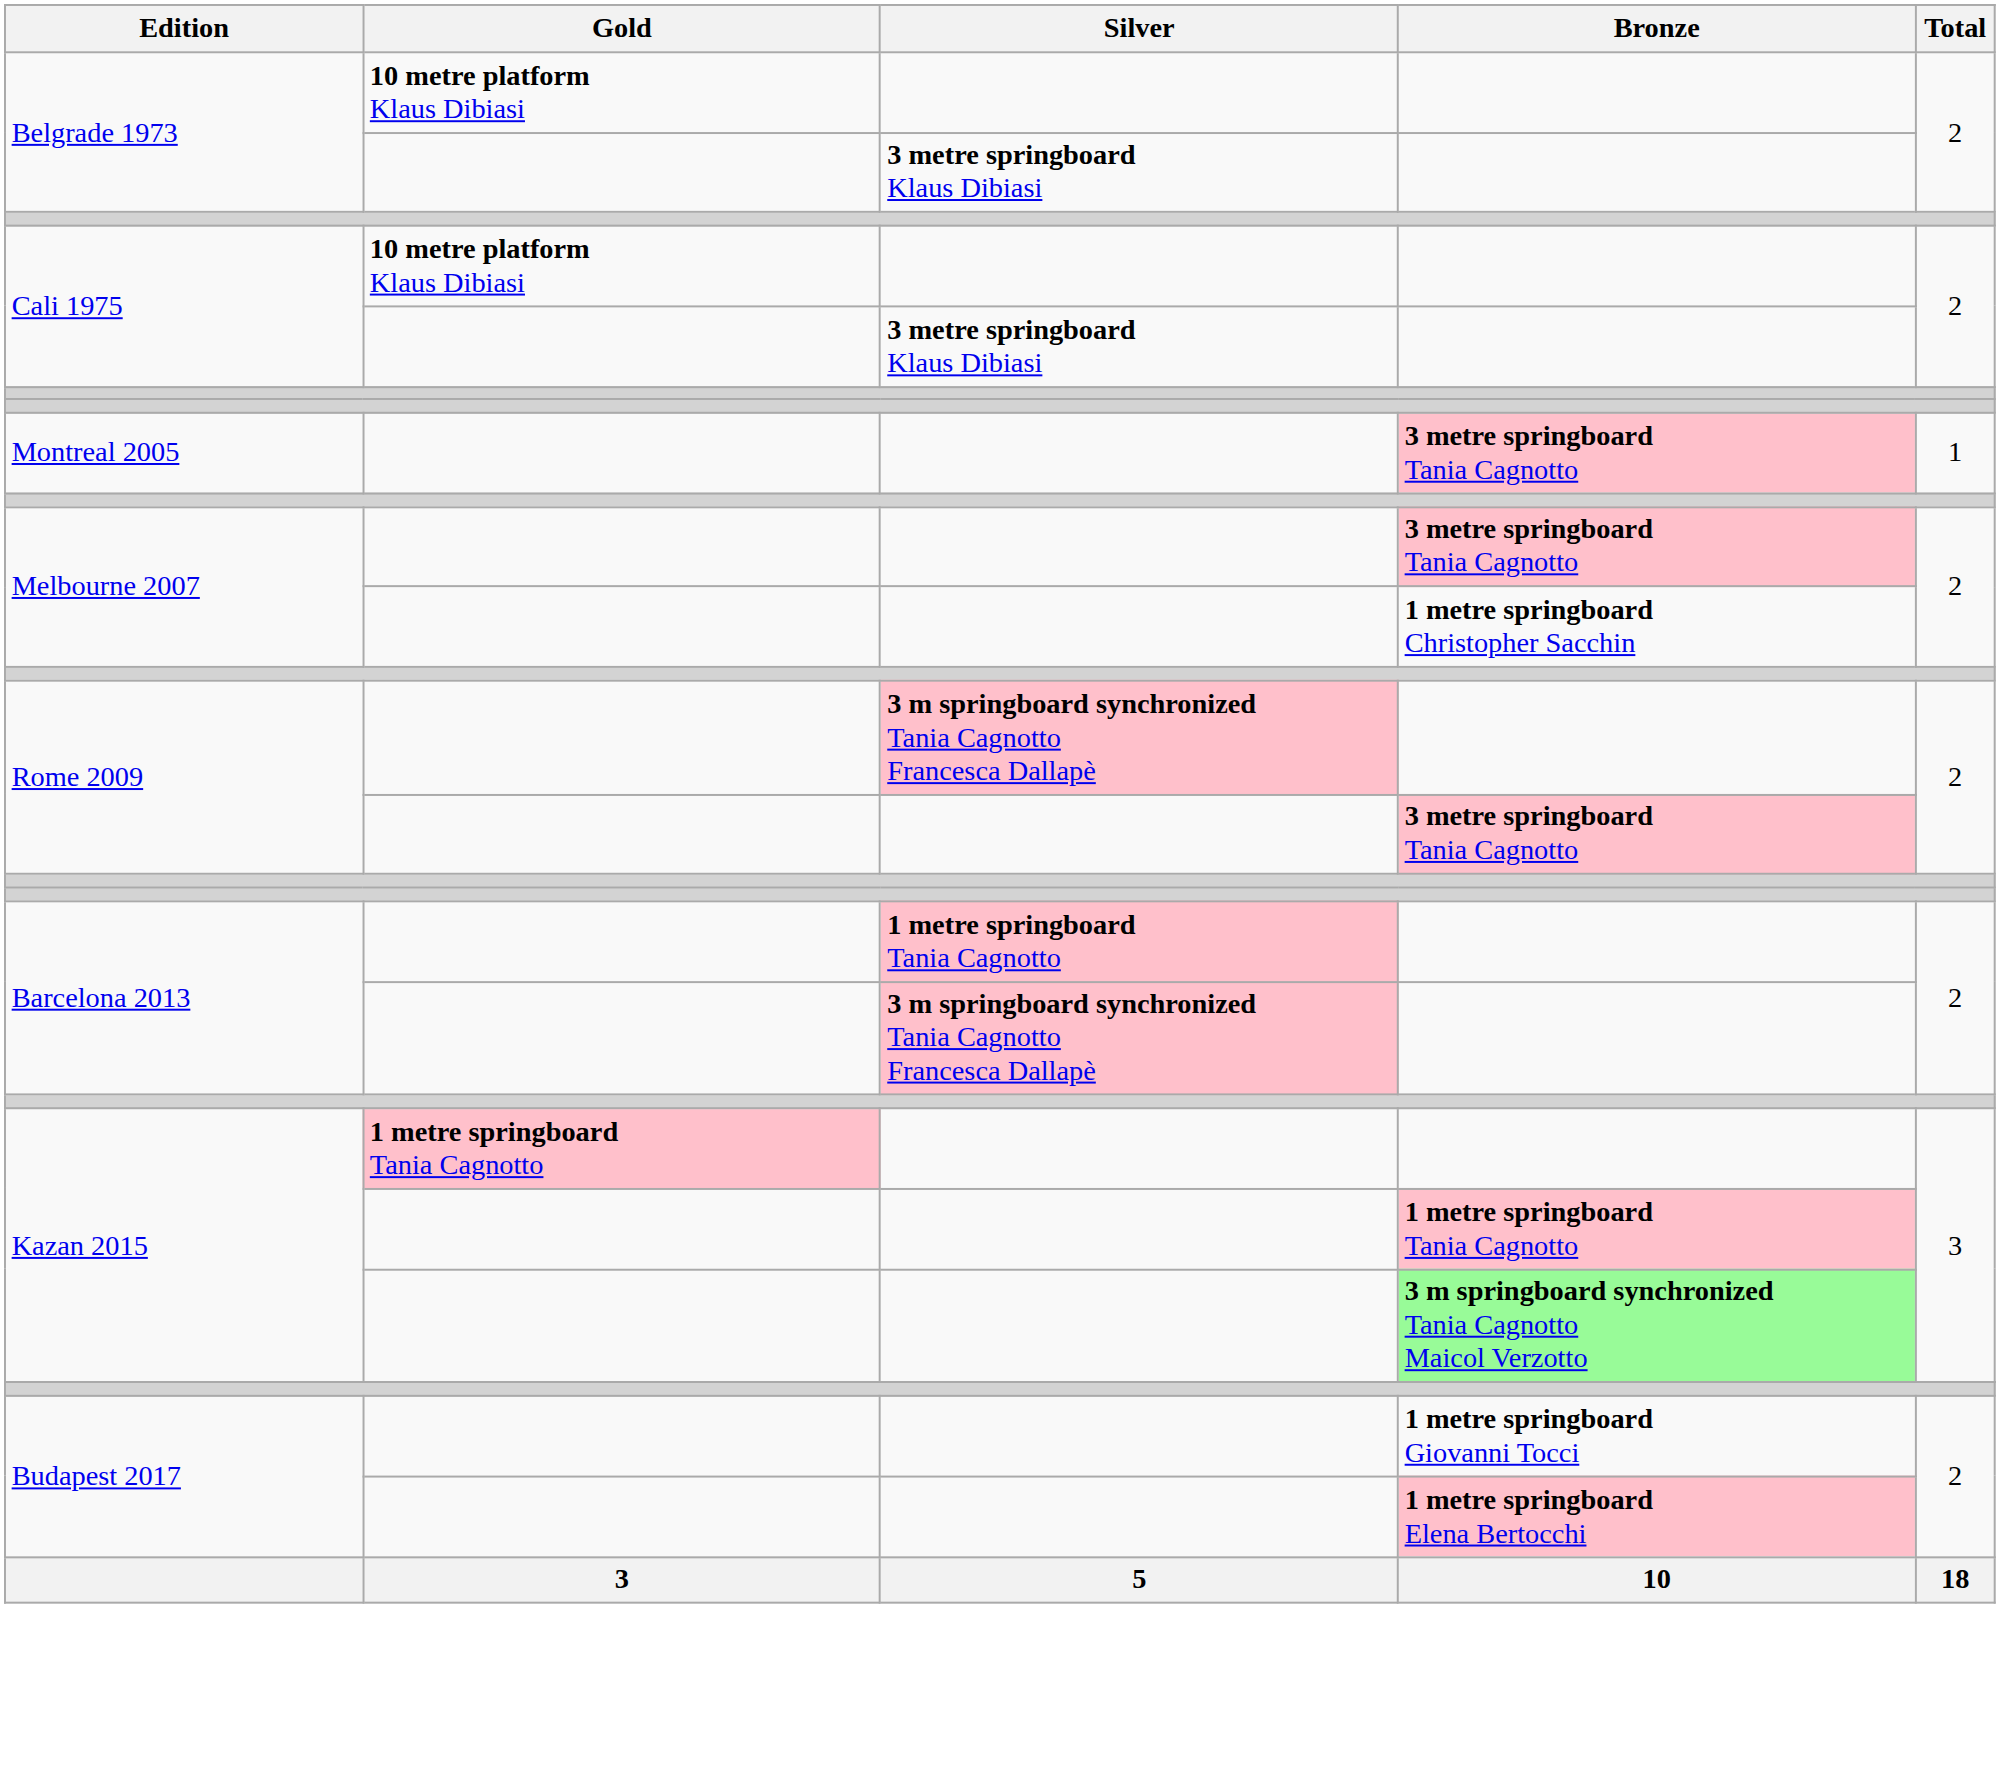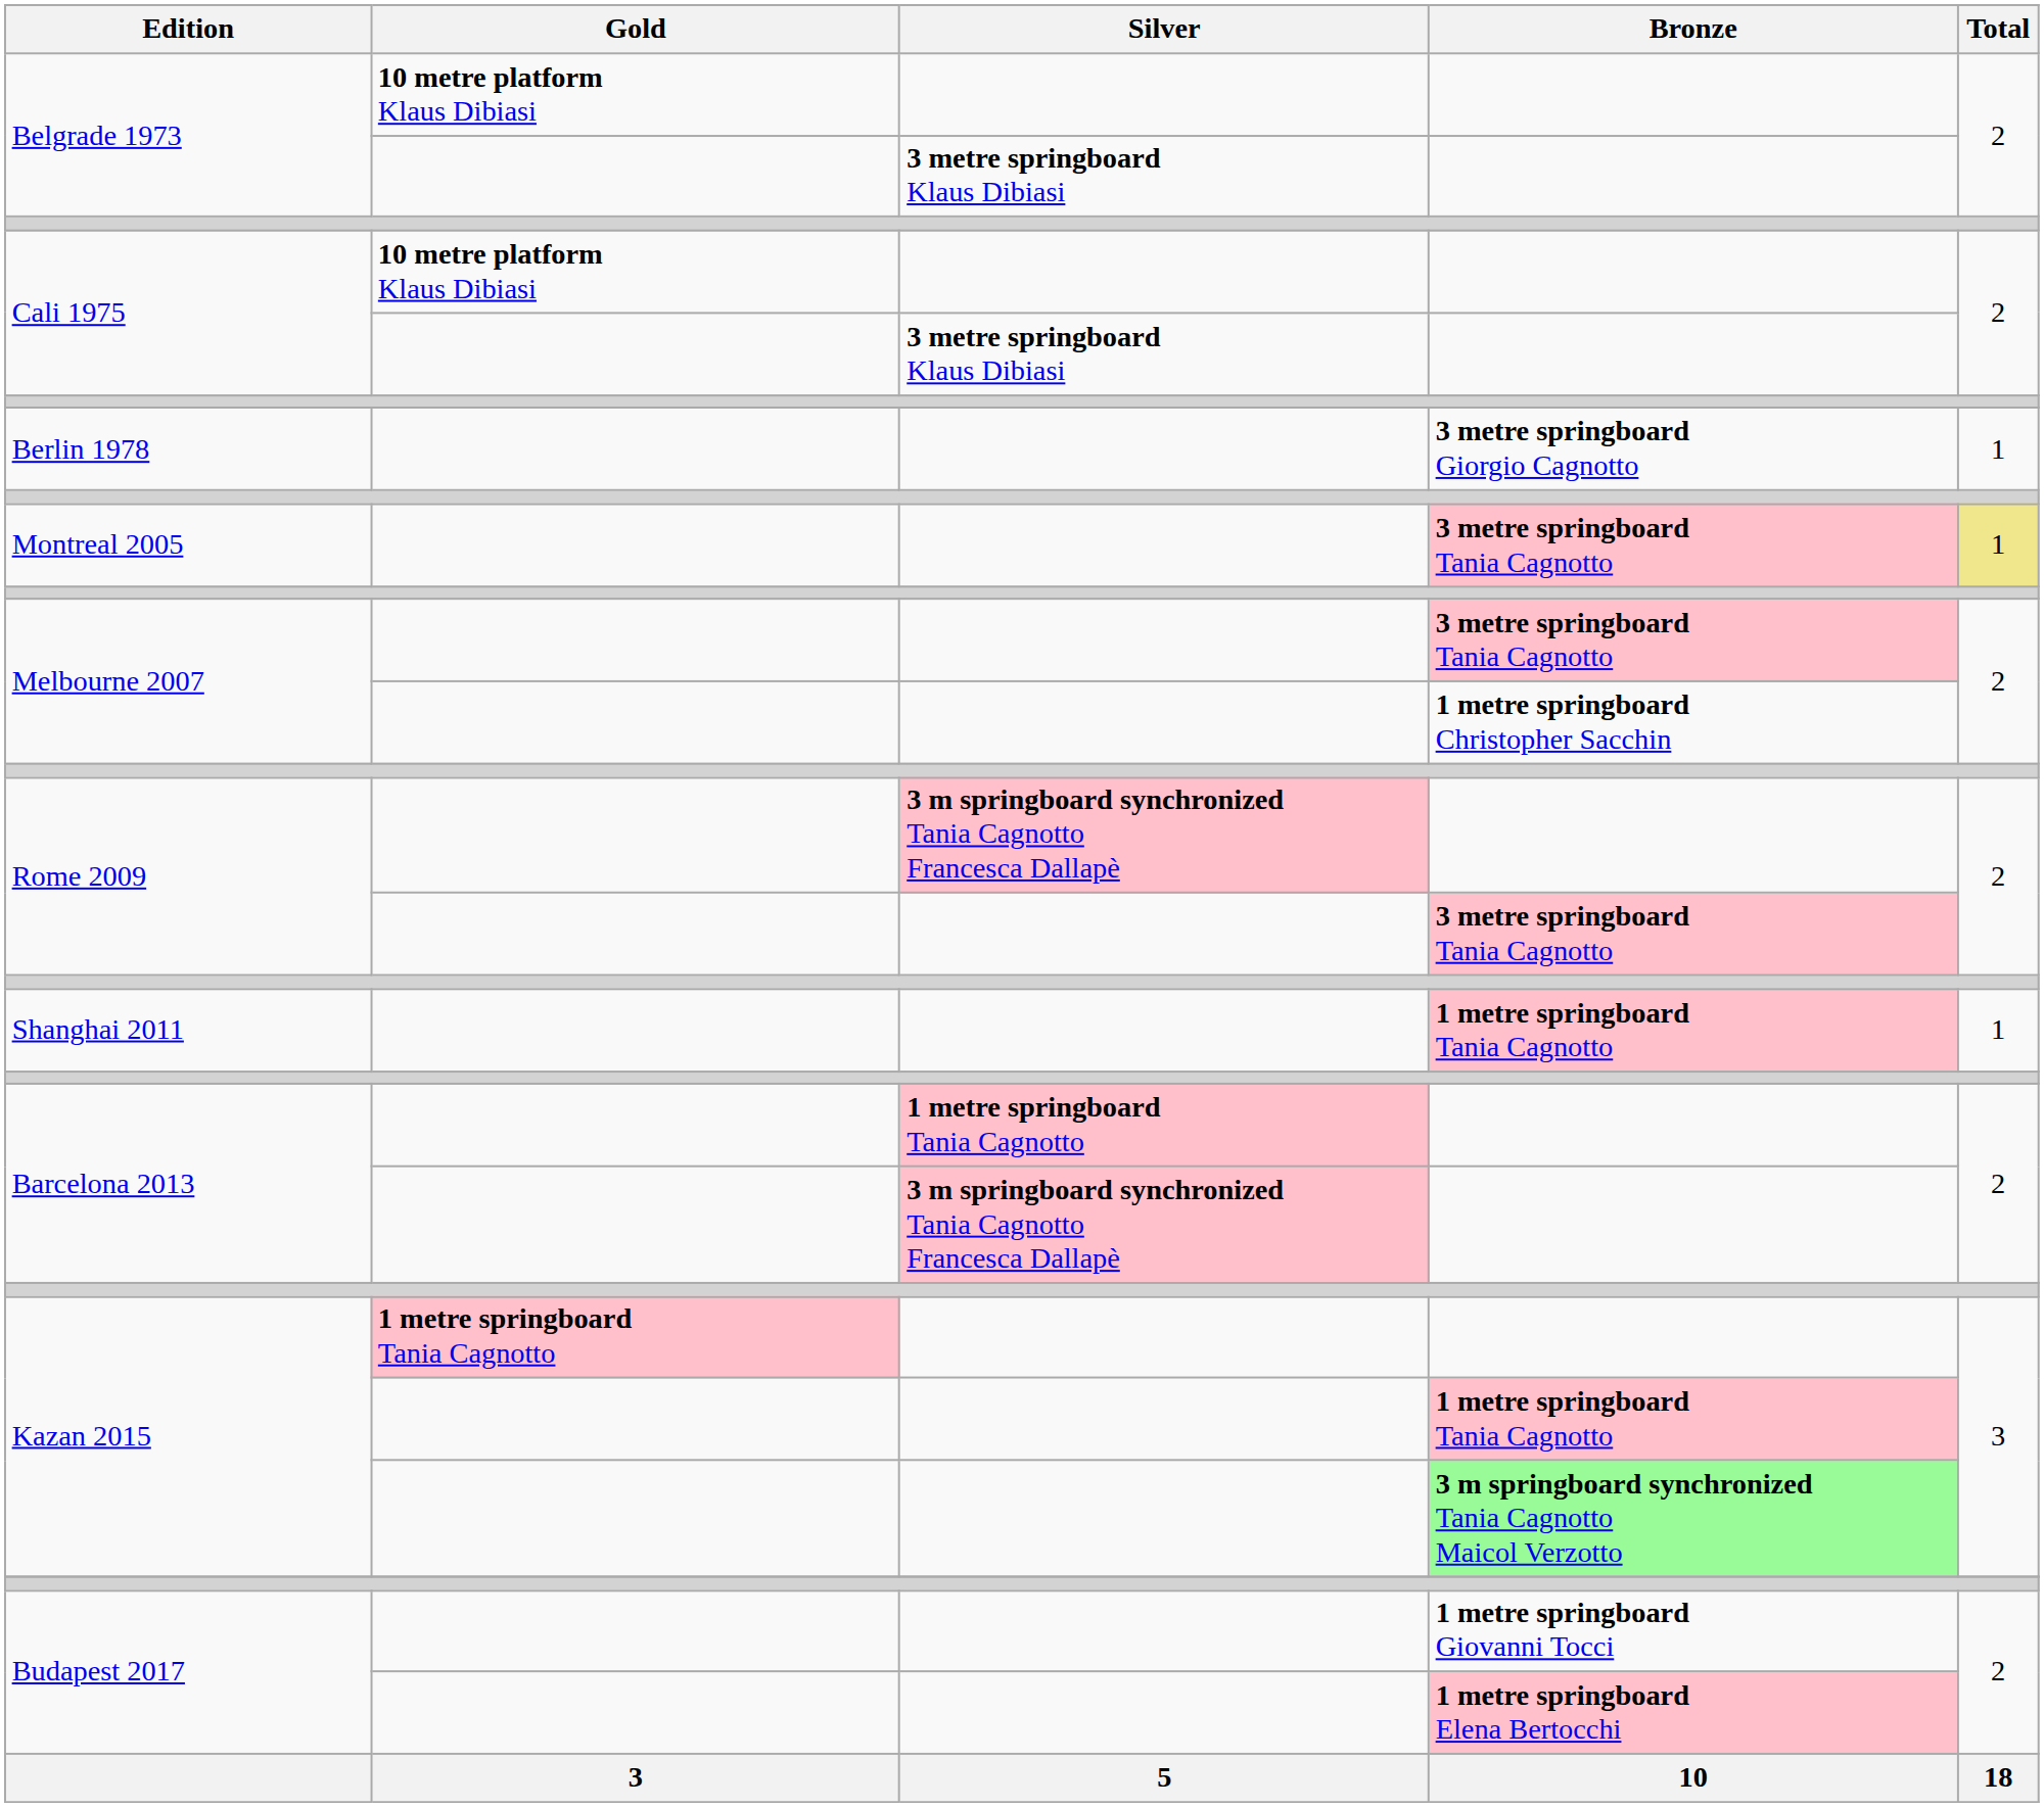+ row: Berlin 1978 | 3 metre springboard Giorgio Cagnotto | 1
Montreal 2005 | Total: no background -> khaki background
+ row: Shanghai 2011 | 1 metre springboard Tania Cagnotto | 1
